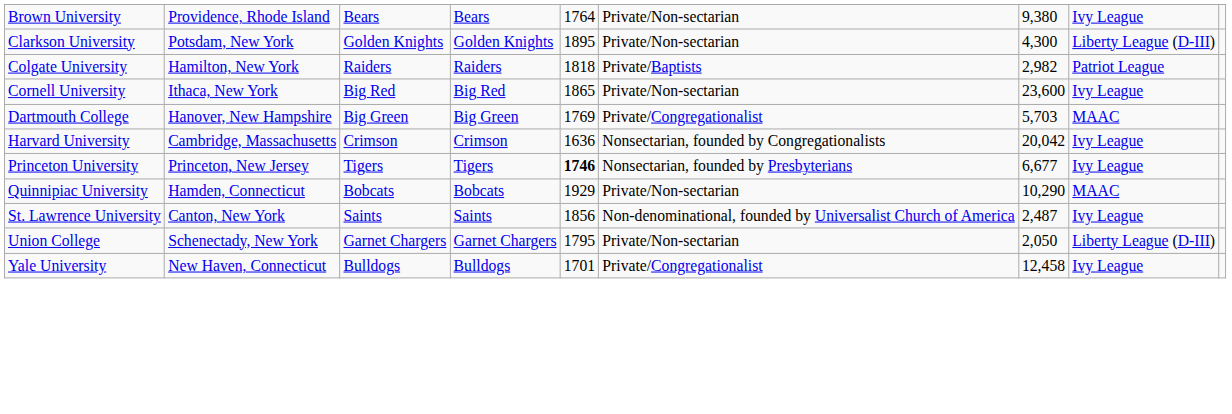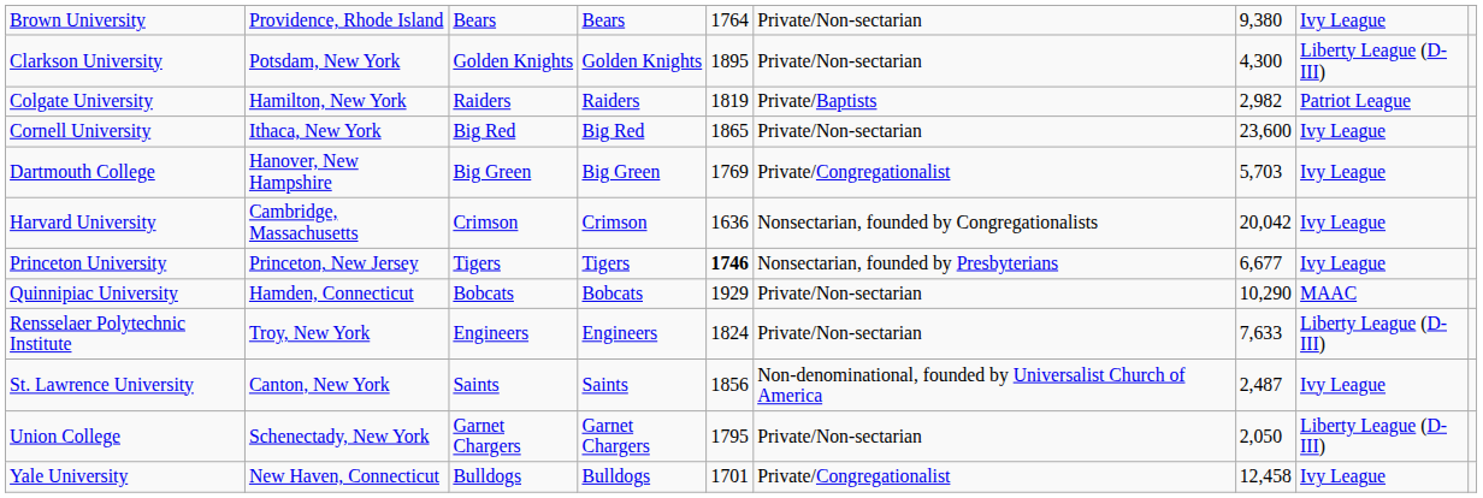Colgate University | column 5: 1818 -> 1819
Dartmouth College | column 8: MAAC -> Ivy League
+ row: Rensselaer Polytechnic Institute | Troy, New York | Engineers | Engineers | 1824 | Private/Non-sectarian | 7,633 | Liberty League (D-III)
